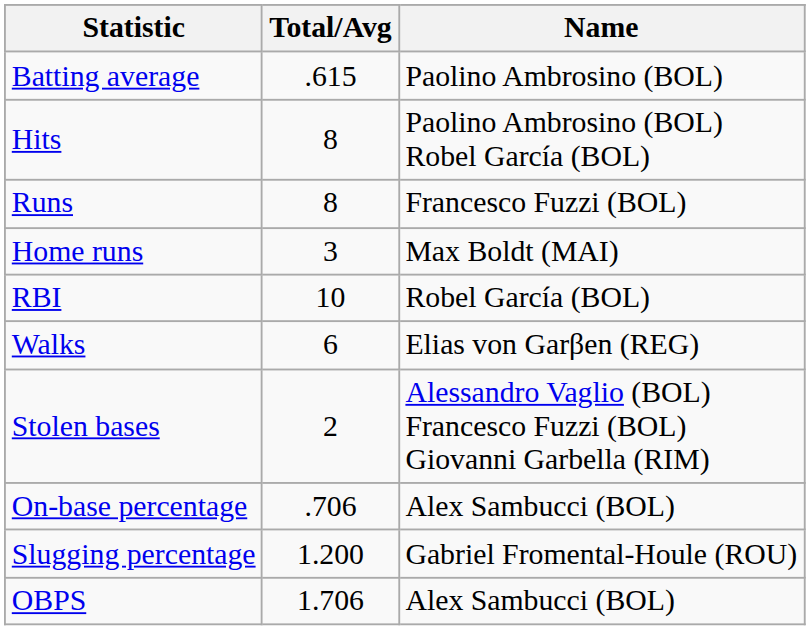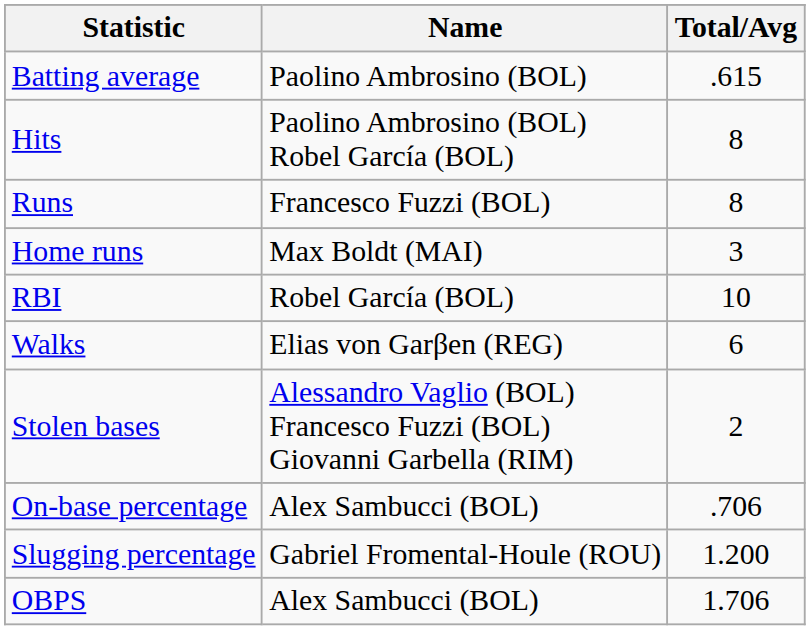columns swapped: Name <-> Total/Avg
